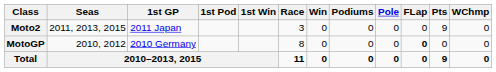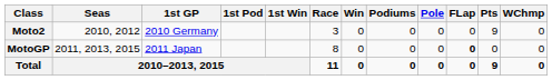Moto2 | Seas: 2011, 2013, 2015 -> 2010, 2012
Moto2 | 1st GP: 2011 Japan -> 2010 Germany
MotoGP | Seas: 2010, 2012 -> 2011, 2013, 2015
MotoGP | 1st GP: 2010 Germany -> 2011 Japan
